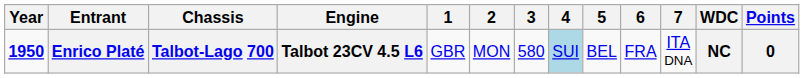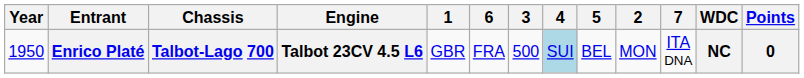columns swapped: 2 <-> 6
Enrico Platé | Year: bold -> normal
Enrico Platé | 3: 580 -> 500
